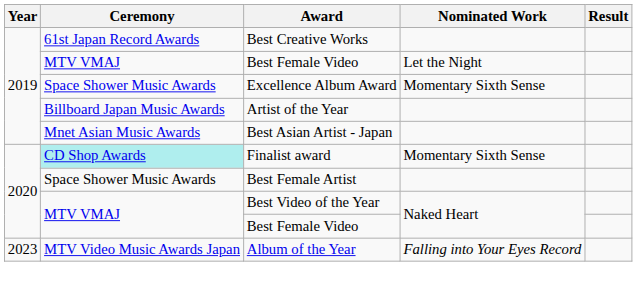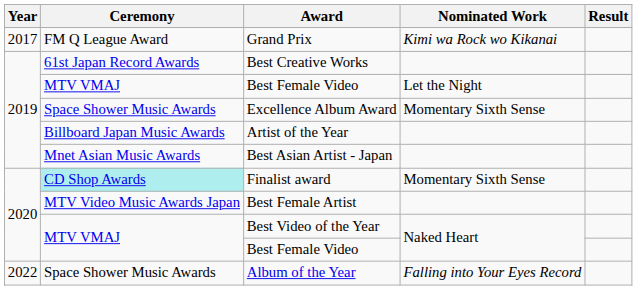+ row: 2017 | FM Q League Award | Grand Prix | Kimi wa Rock wo Kikanai
Best Female Artist | Ceremony: Space Shower Music Awards -> MTV Video Music Awards Japan
Album of the Year | Year: 2023 -> 2022
Album of the Year | Ceremony: MTV Video Music Awards Japan -> Space Shower Music Awards
